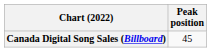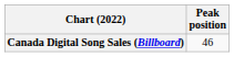Canada Digital Song Sales (Billboard) | Peak position: 45 -> 46
